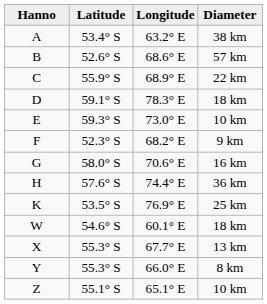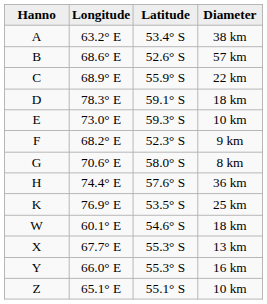columns swapped: Latitude <-> Longitude
G | Diameter: 16 km -> 8 km
Y | Diameter: 8 km -> 16 km
